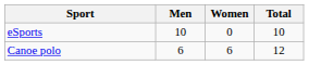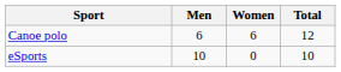rows swapped: Canoe polo <-> eSports
